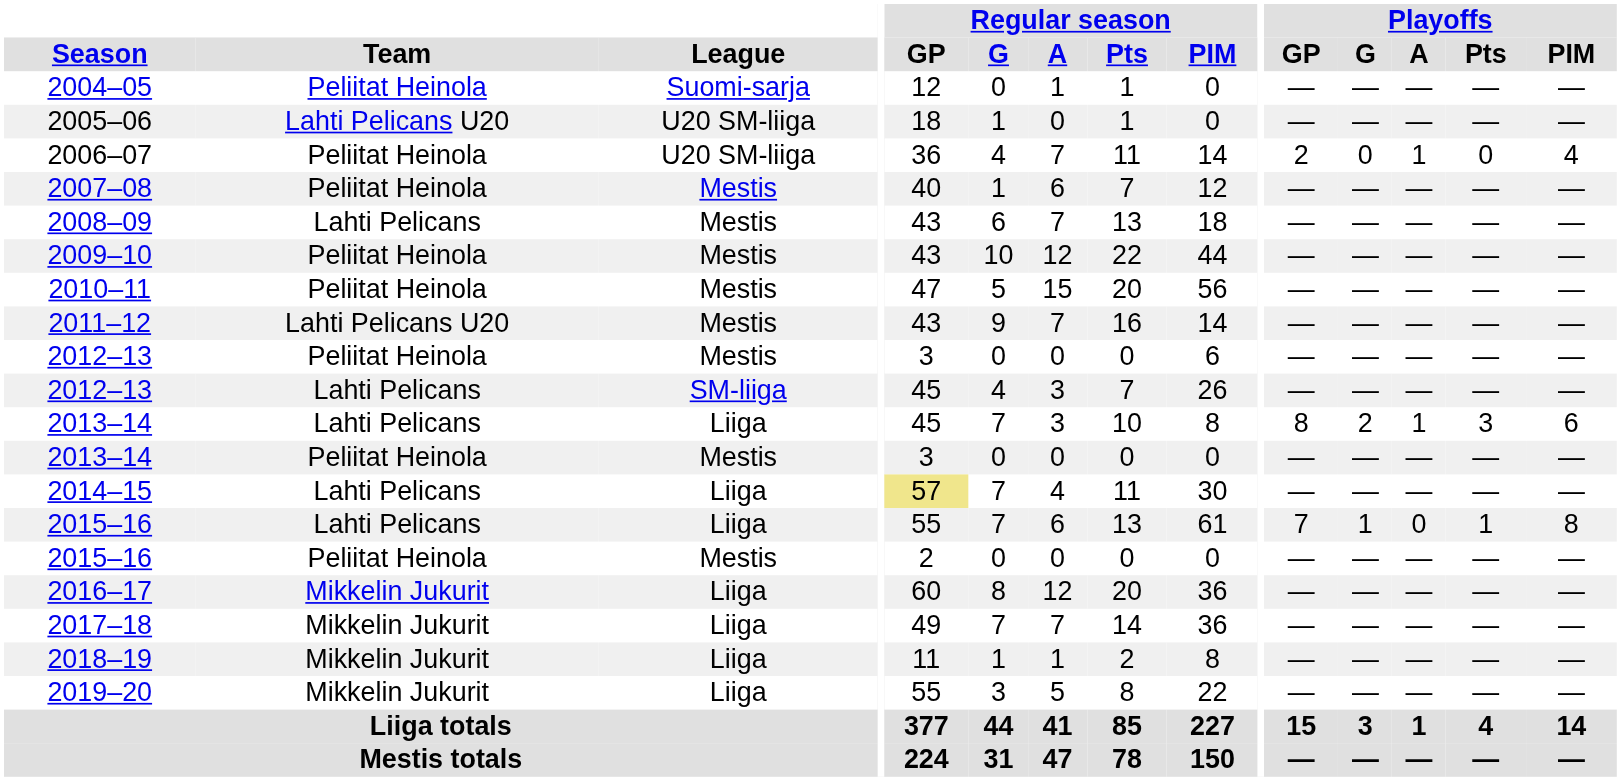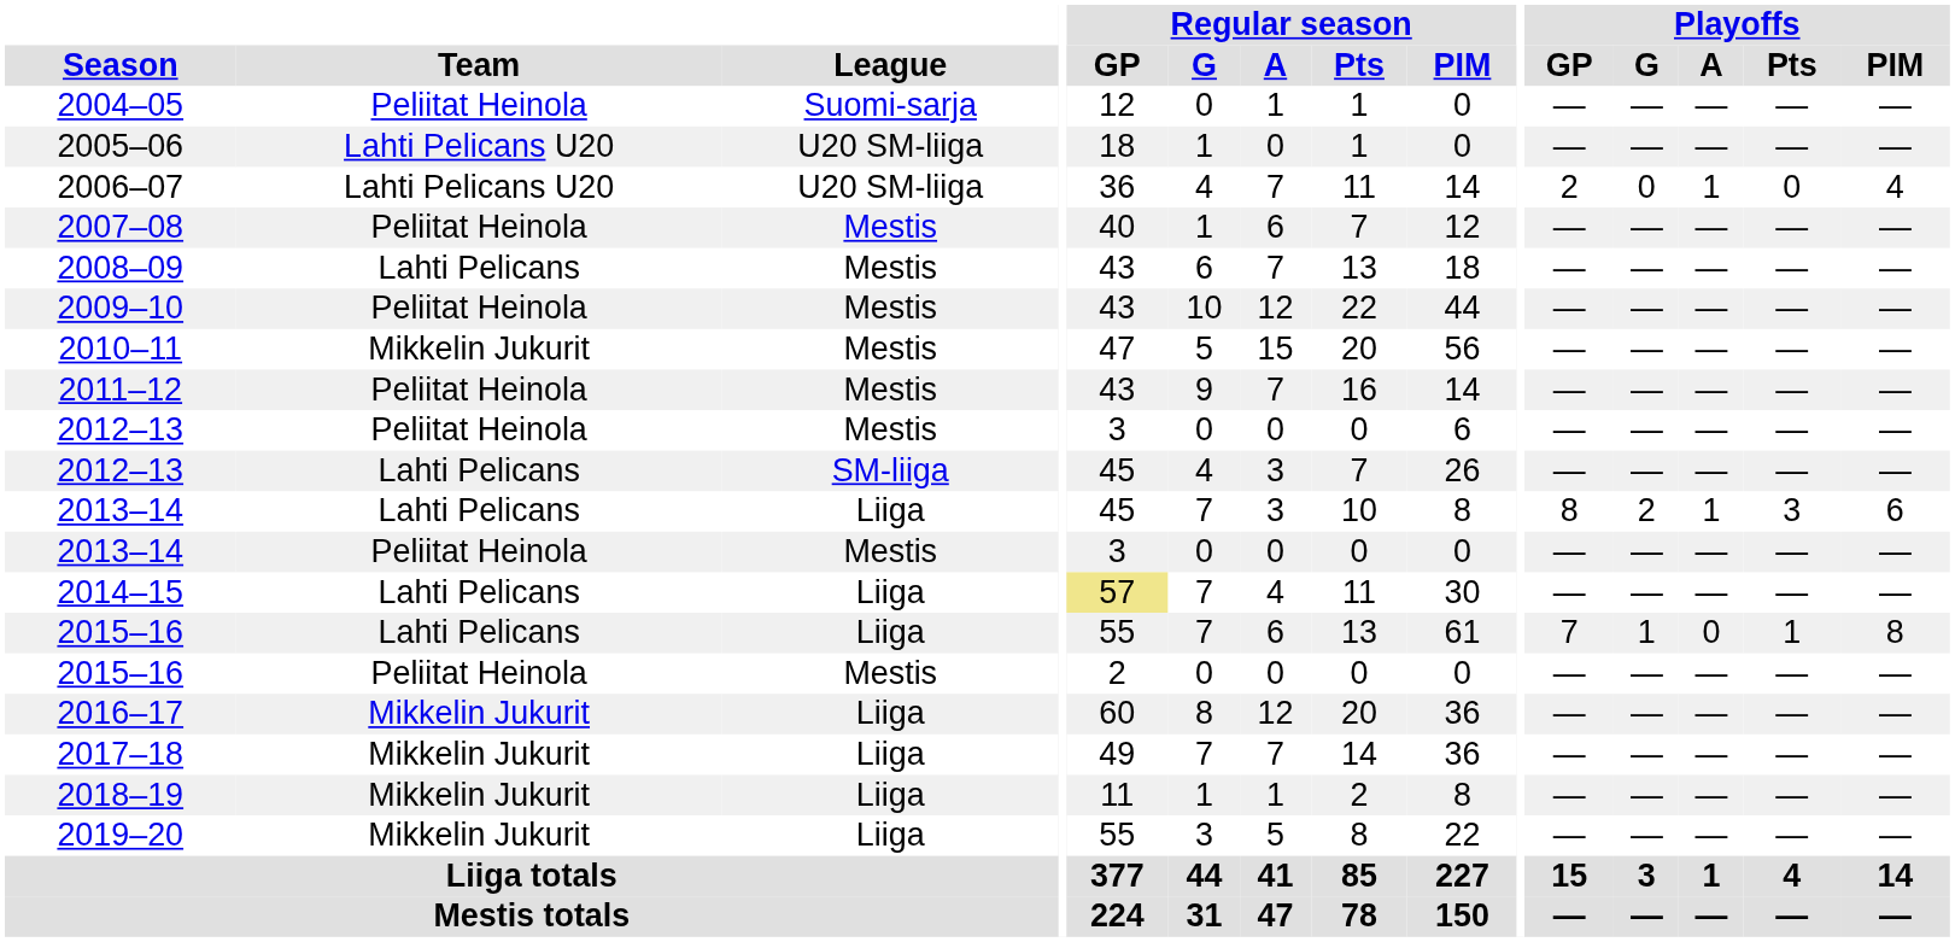2006–07 | Team: Peliitat Heinola -> Lahti Pelicans U20
2010–11 | Team: Peliitat Heinola -> Mikkelin Jukurit
2011–12 | Team: Lahti Pelicans U20 -> Peliitat Heinola
